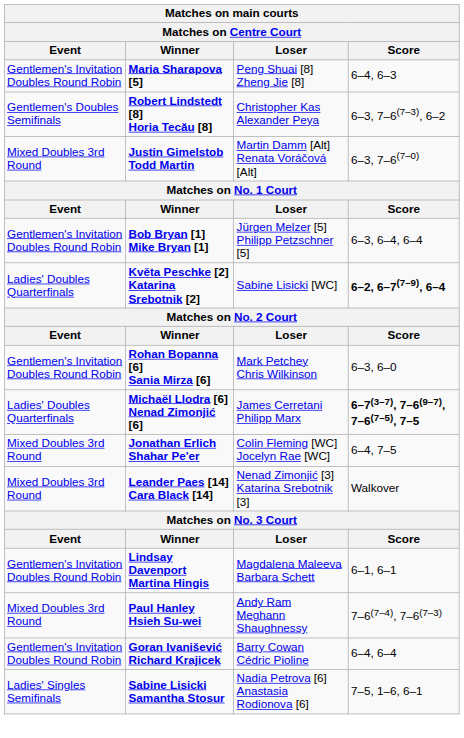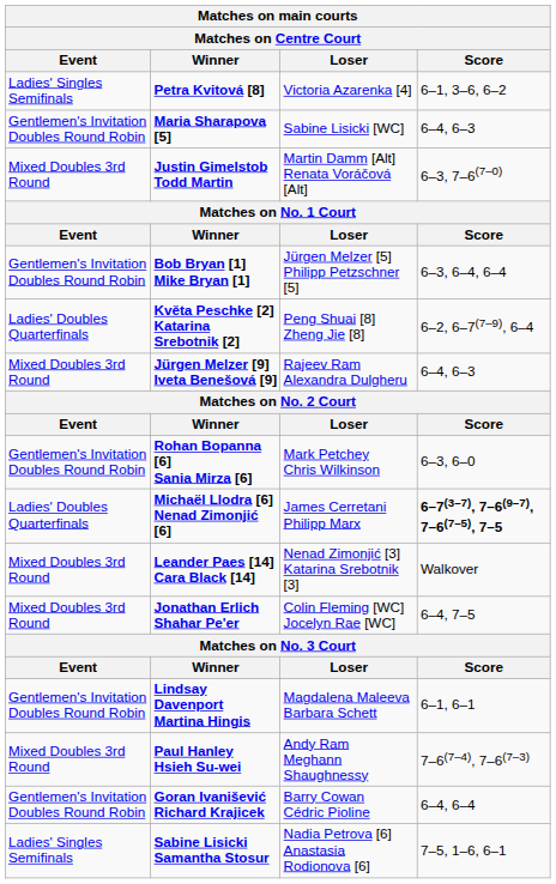+ row: Ladies' Singles Semifinals | Petra Kvitová [8] | Victoria Azarenka [4] | 6–1, 3–6, 6–2
Maria Sharapova [5] | Loser: Peng Shuai [8] Zheng Jie [8] -> Sabine Lisicki [WC]
- row: Gentlemen's Doubles Semifinals | Robert Lindstedt [8] Horia Tecău [8] | Christopher Kas Alexander Peya | 6–3, 7–6(7–3), 6–2
Květa Peschke [2] Katarina Srebotnik [2] | Loser: Sabine Lisicki [WC] -> Peng Shuai [8] Zheng Jie [8]
Květa Peschke [2] Katarina Srebotnik [2] | Score: bold -> normal
+ row: Mixed Doubles 3rd Round | Jürgen Melzer [9] Iveta Benešová [9] | Rajeev Ram Alexandra Dulgheru | 6–4, 6–3
rows swapped: Jonathan Erlich Shahar Pe'er <-> Leander Paes [14] Cara Black [14]
